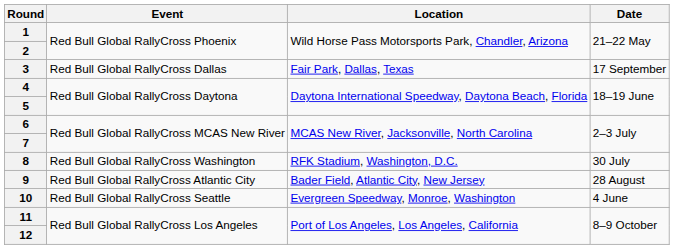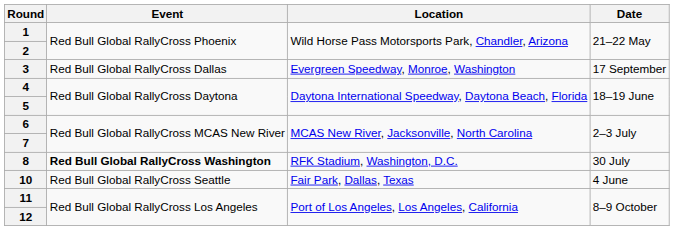3 | Location: Fair Park, Dallas, Texas -> Evergreen Speedway, Monroe, Washington
8 | Event: normal -> bold
- row: 9 | Red Bull Global RallyCross Atlantic City | Bader Field, Atlantic City, New Jersey | 28 August
10 | Location: Evergreen Speedway, Monroe, Washington -> Fair Park, Dallas, Texas
